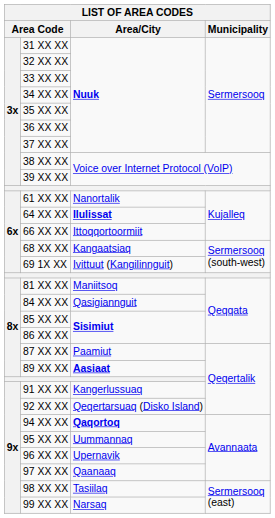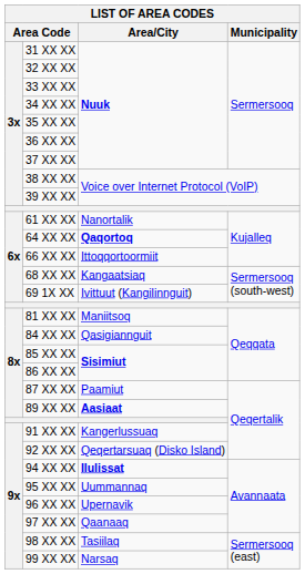64 XX XX | Area/City: Ilulissat -> Qaqortoq
94 XX XX | Area/City: Qaqortoq -> Ilulissat
